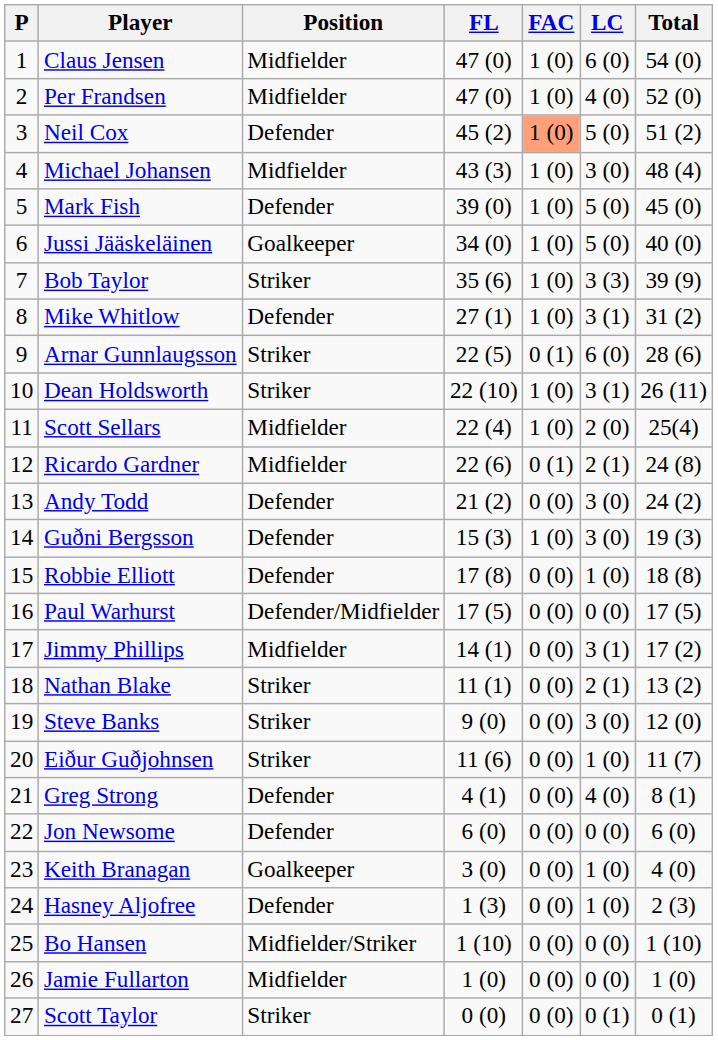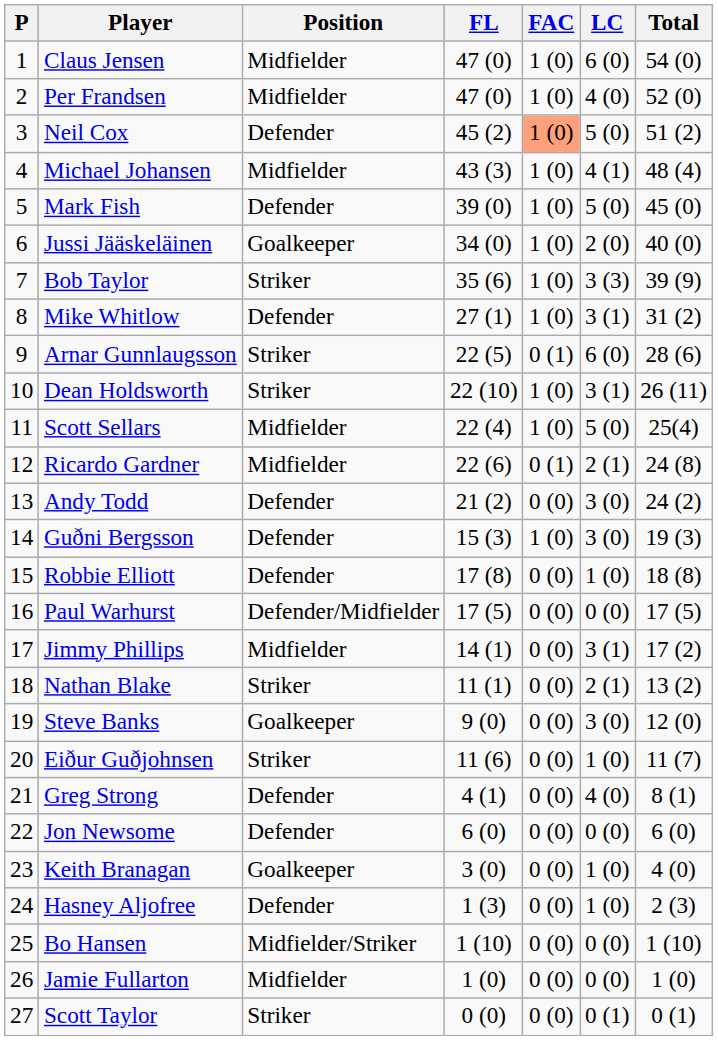Michael Johansen | LC: 3 (0) -> 4 (1)
Jussi Jääskeläinen | LC: 5 (0) -> 2 (0)
Scott Sellars | LC: 2 (0) -> 5 (0)
Steve Banks | Position: Striker -> Goalkeeper
